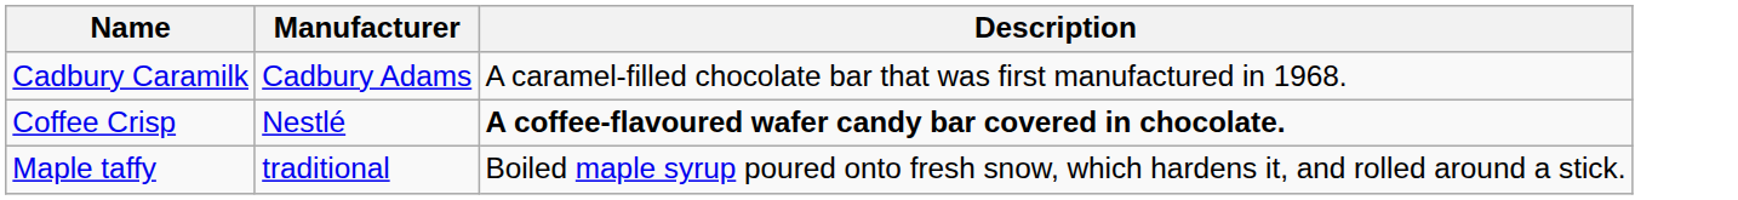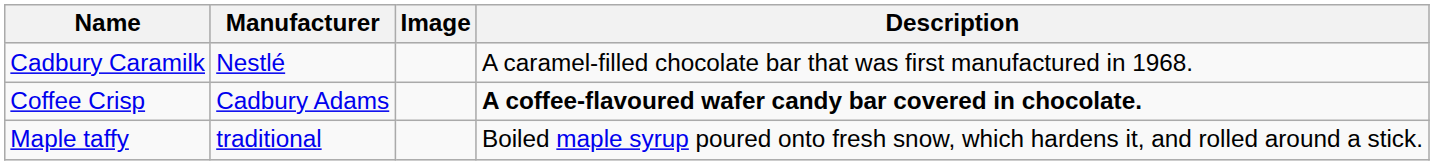+ column: Image
Cadbury Caramilk | Manufacturer: Cadbury Adams -> Nestlé
Coffee Crisp | Manufacturer: Nestlé -> Cadbury Adams
